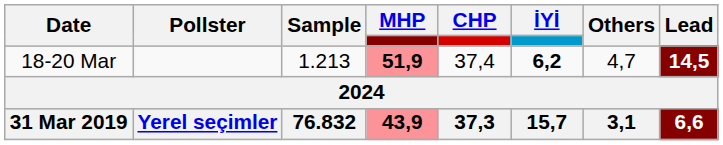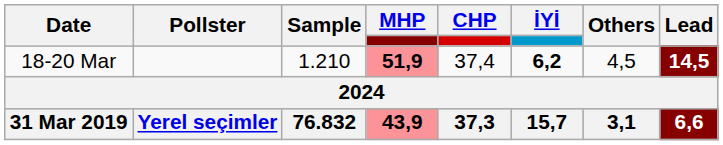18-20 Mar | Sample: 1.213 -> 1.210
18-20 Mar | Others: 4,7 -> 4,5
